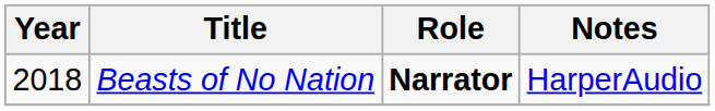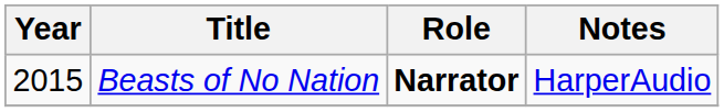Beasts of No Nation | Year: 2018 -> 2015
